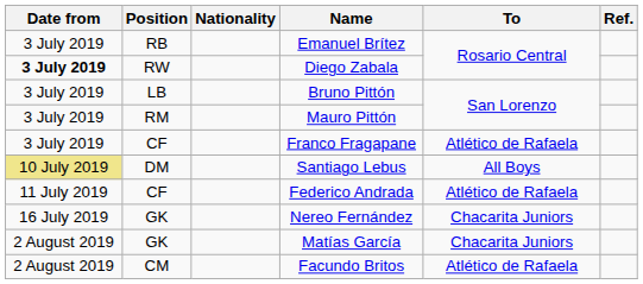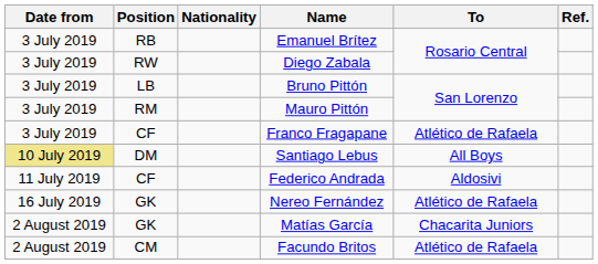Diego Zabala | Date from: bold -> normal
Federico Andrada | To: Atlético de Rafaela -> Aldosivi
Nereo Fernández | To: Chacarita Juniors -> Atlético de Rafaela
